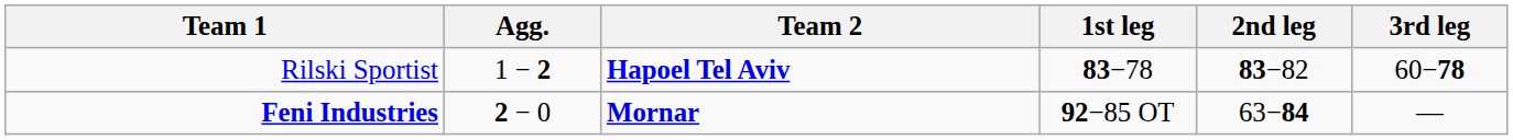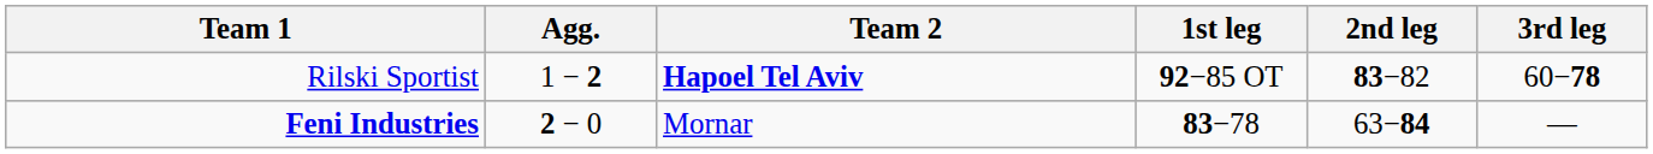Rilski Sportist | 1st leg: 83−78 -> 92−85 OT
Feni Industries | Team 2: bold -> normal
Feni Industries | 1st leg: 92−85 OT -> 83−78
